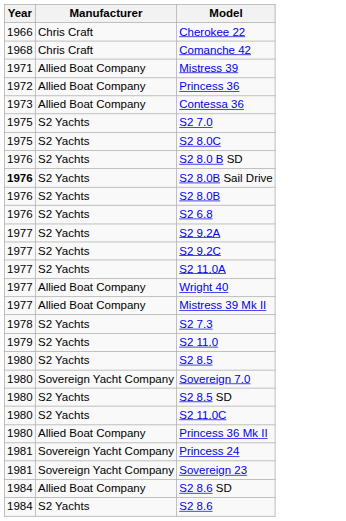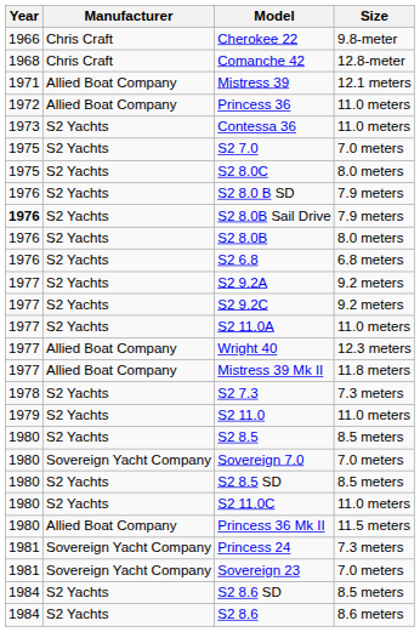+ column: Size | 9.8-meter | 12.8-meter | 12.1 meters | 11.0 meters | 11.0 meters | 7.0 meters | 8.0 meters | 7.9 meters | 7.9 meters | 8.0 meters | 6.8 meters | 9.2 meters | 9.2 meters | 11.0 meters | 12.3 meters | 11.8 meters | 7.3 meters | 11.0 meters | 8.5 meters | 7.0 meters | 8.5 meters | 11.0 meters | 11.5 meters | 7.3 meters | 7.0 meters | 8.5 meters | 8.6 meters
Contessa 36 | Manufacturer: Allied Boat Company -> S2 Yachts
S2 8.6 SD | Manufacturer: Allied Boat Company -> S2 Yachts
